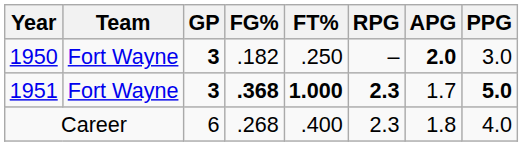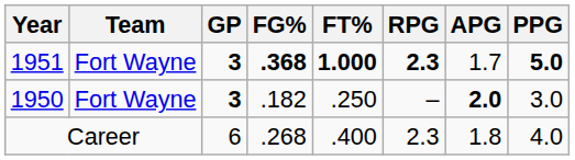rows swapped: 1950 <-> 1951
